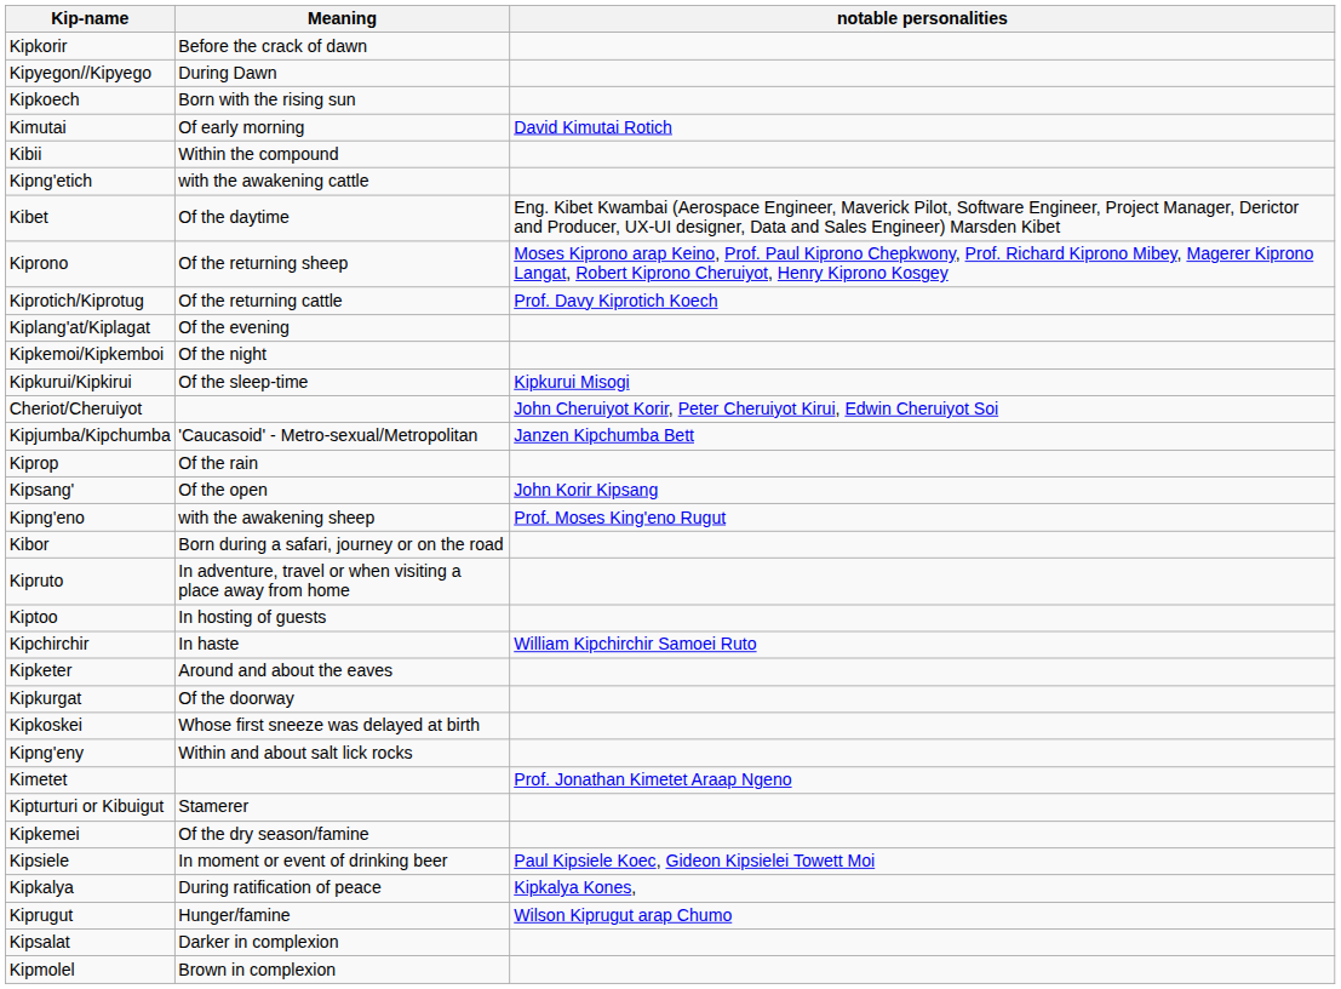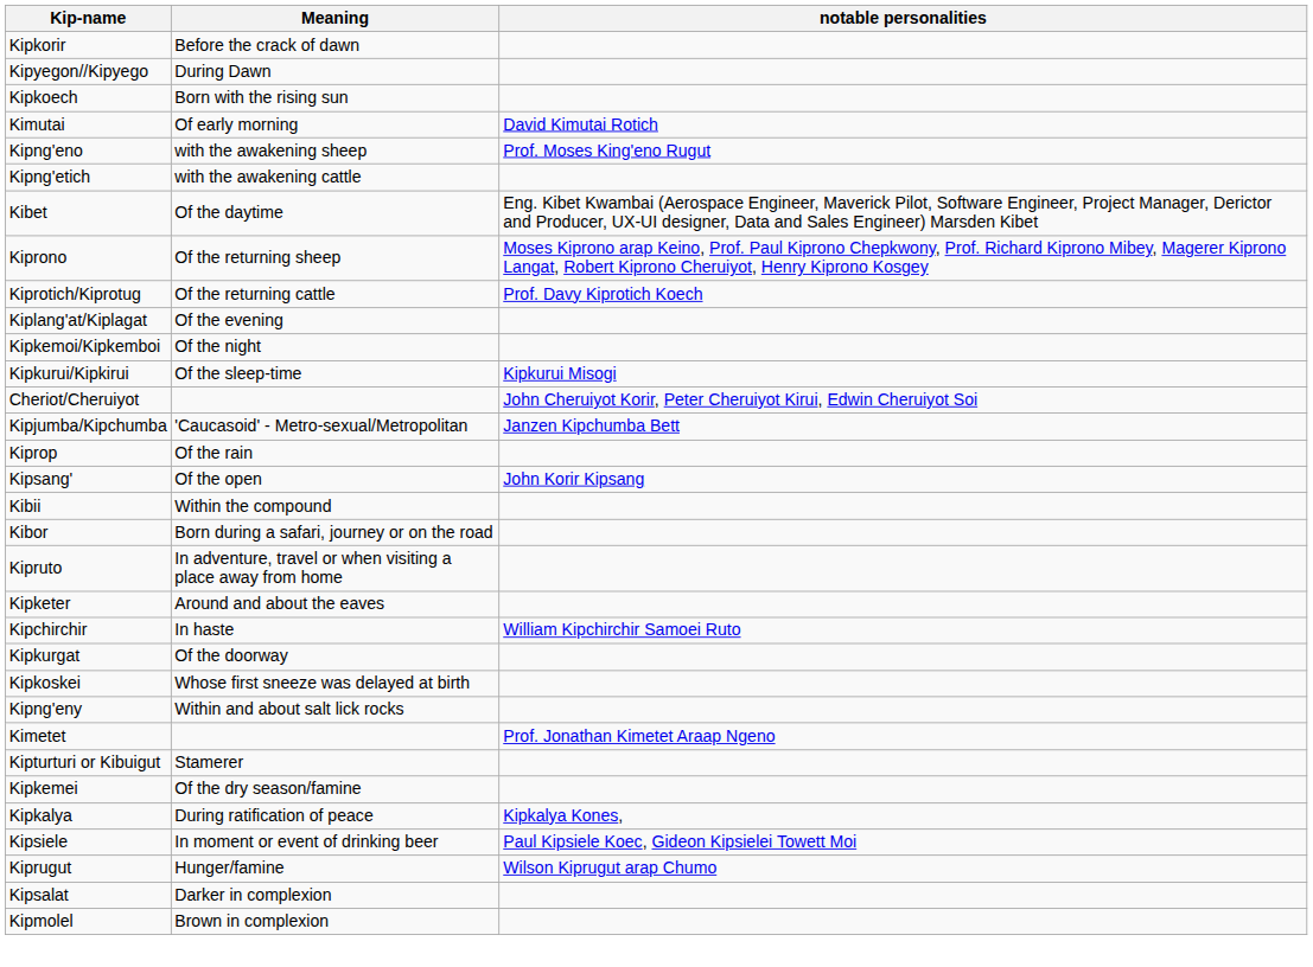rows swapped: Kipng'eno <-> Kibii
- row: Kiptoo | In hosting of guests
rows swapped: Kipchirchir <-> Kipketer
rows swapped: Kipkalya <-> Kipsiele
